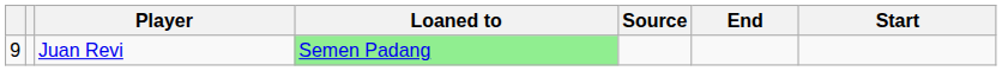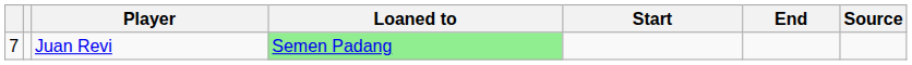columns swapped: Start <-> Source
Juan Revi | column 1: 9 -> 7
